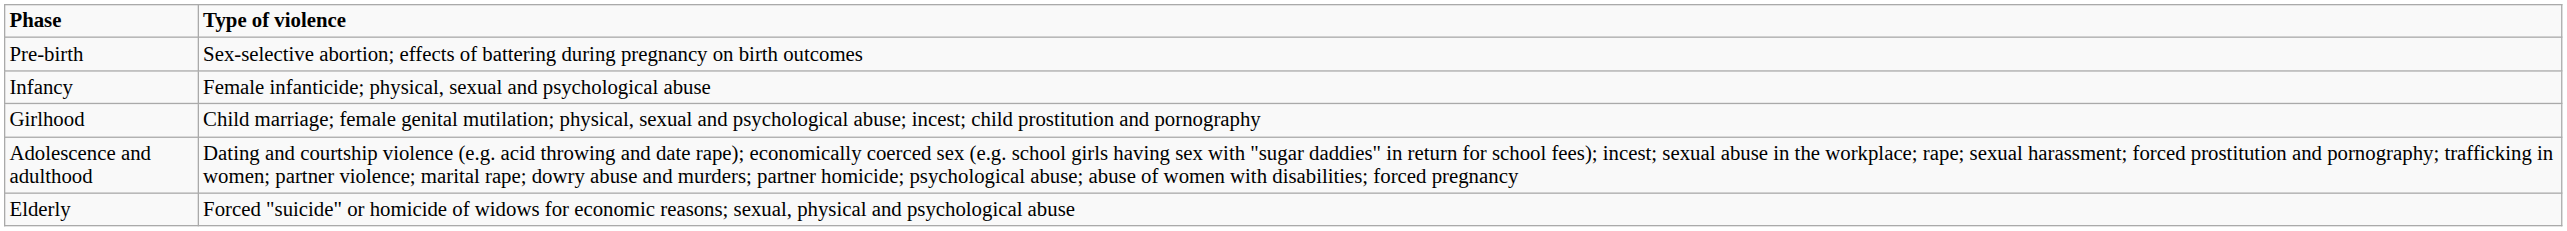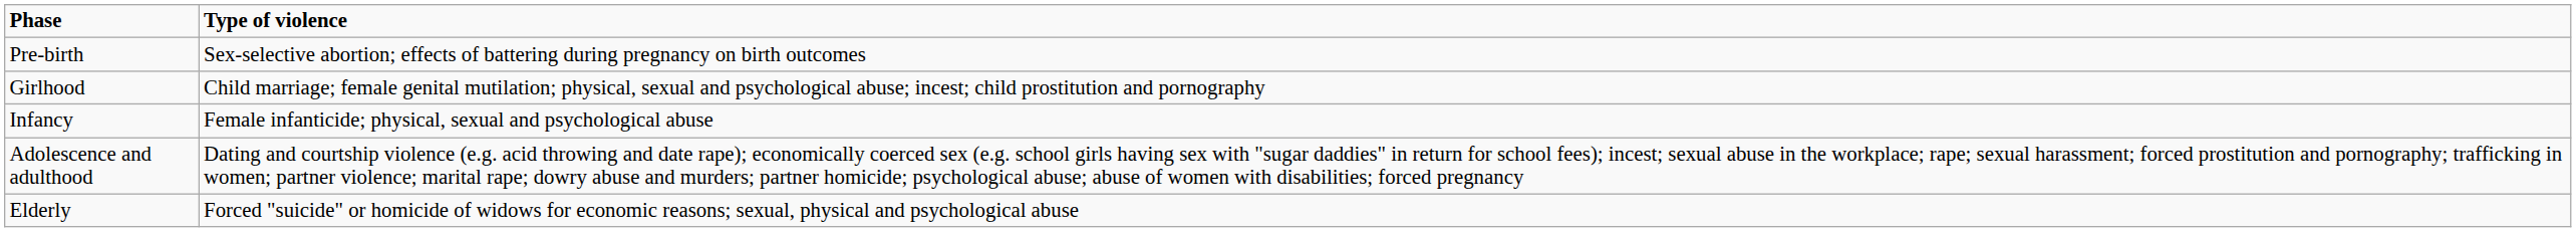rows swapped: Infancy <-> Girlhood
